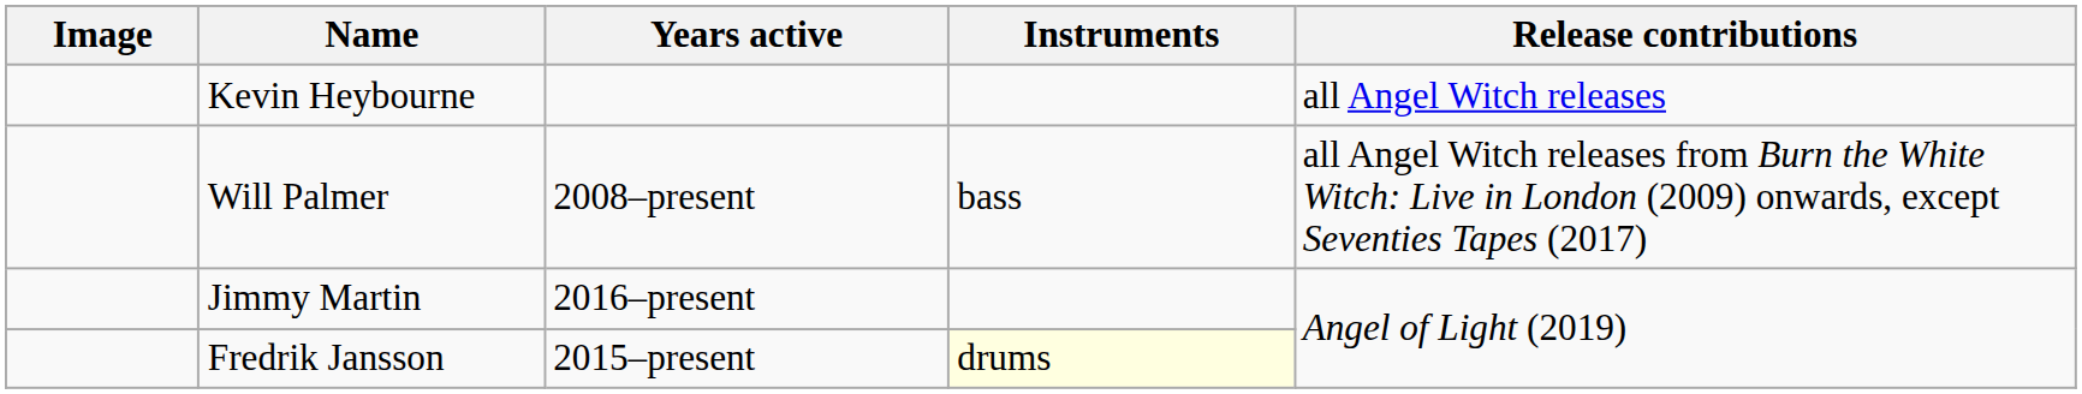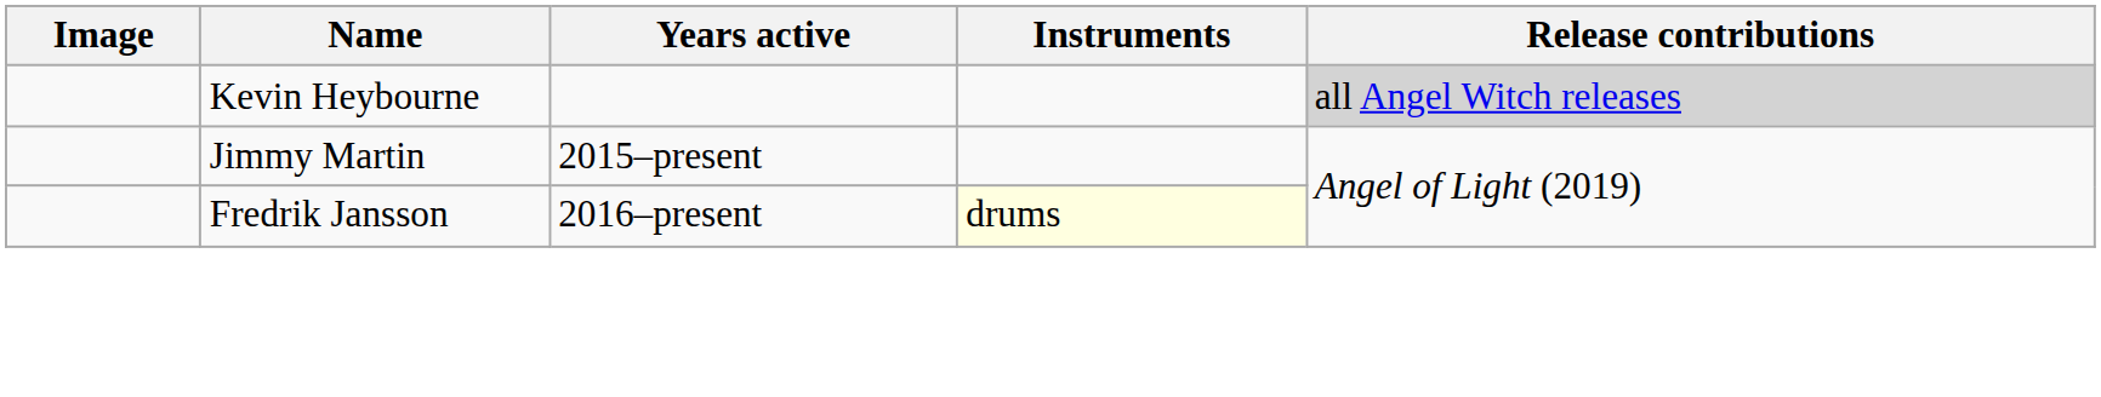Kevin Heybourne | Release contributions: no background -> lightgrey background
- row: Will Palmer | 2008–present | bass | all Angel Witch releases from Burn the White Witch: Live in London (2009) onwards, except Seventies Tapes (2017)
Jimmy Martin | Years active: 2016–present -> 2015–present
Fredrik Jansson | Years active: 2015–present -> 2016–present
